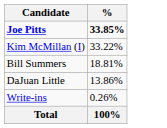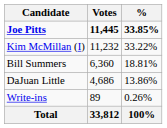+ column: Votes | 11,445 | 11,232 | 6,360 | 4,686 | 89 | 33,812
